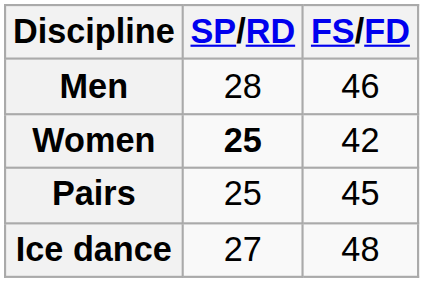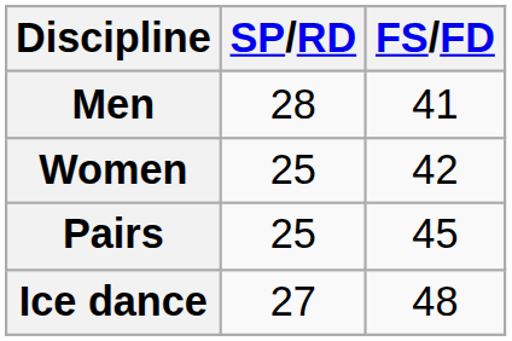Men | FS/FD: 46 -> 41
Women | SP/RD: bold -> normal
